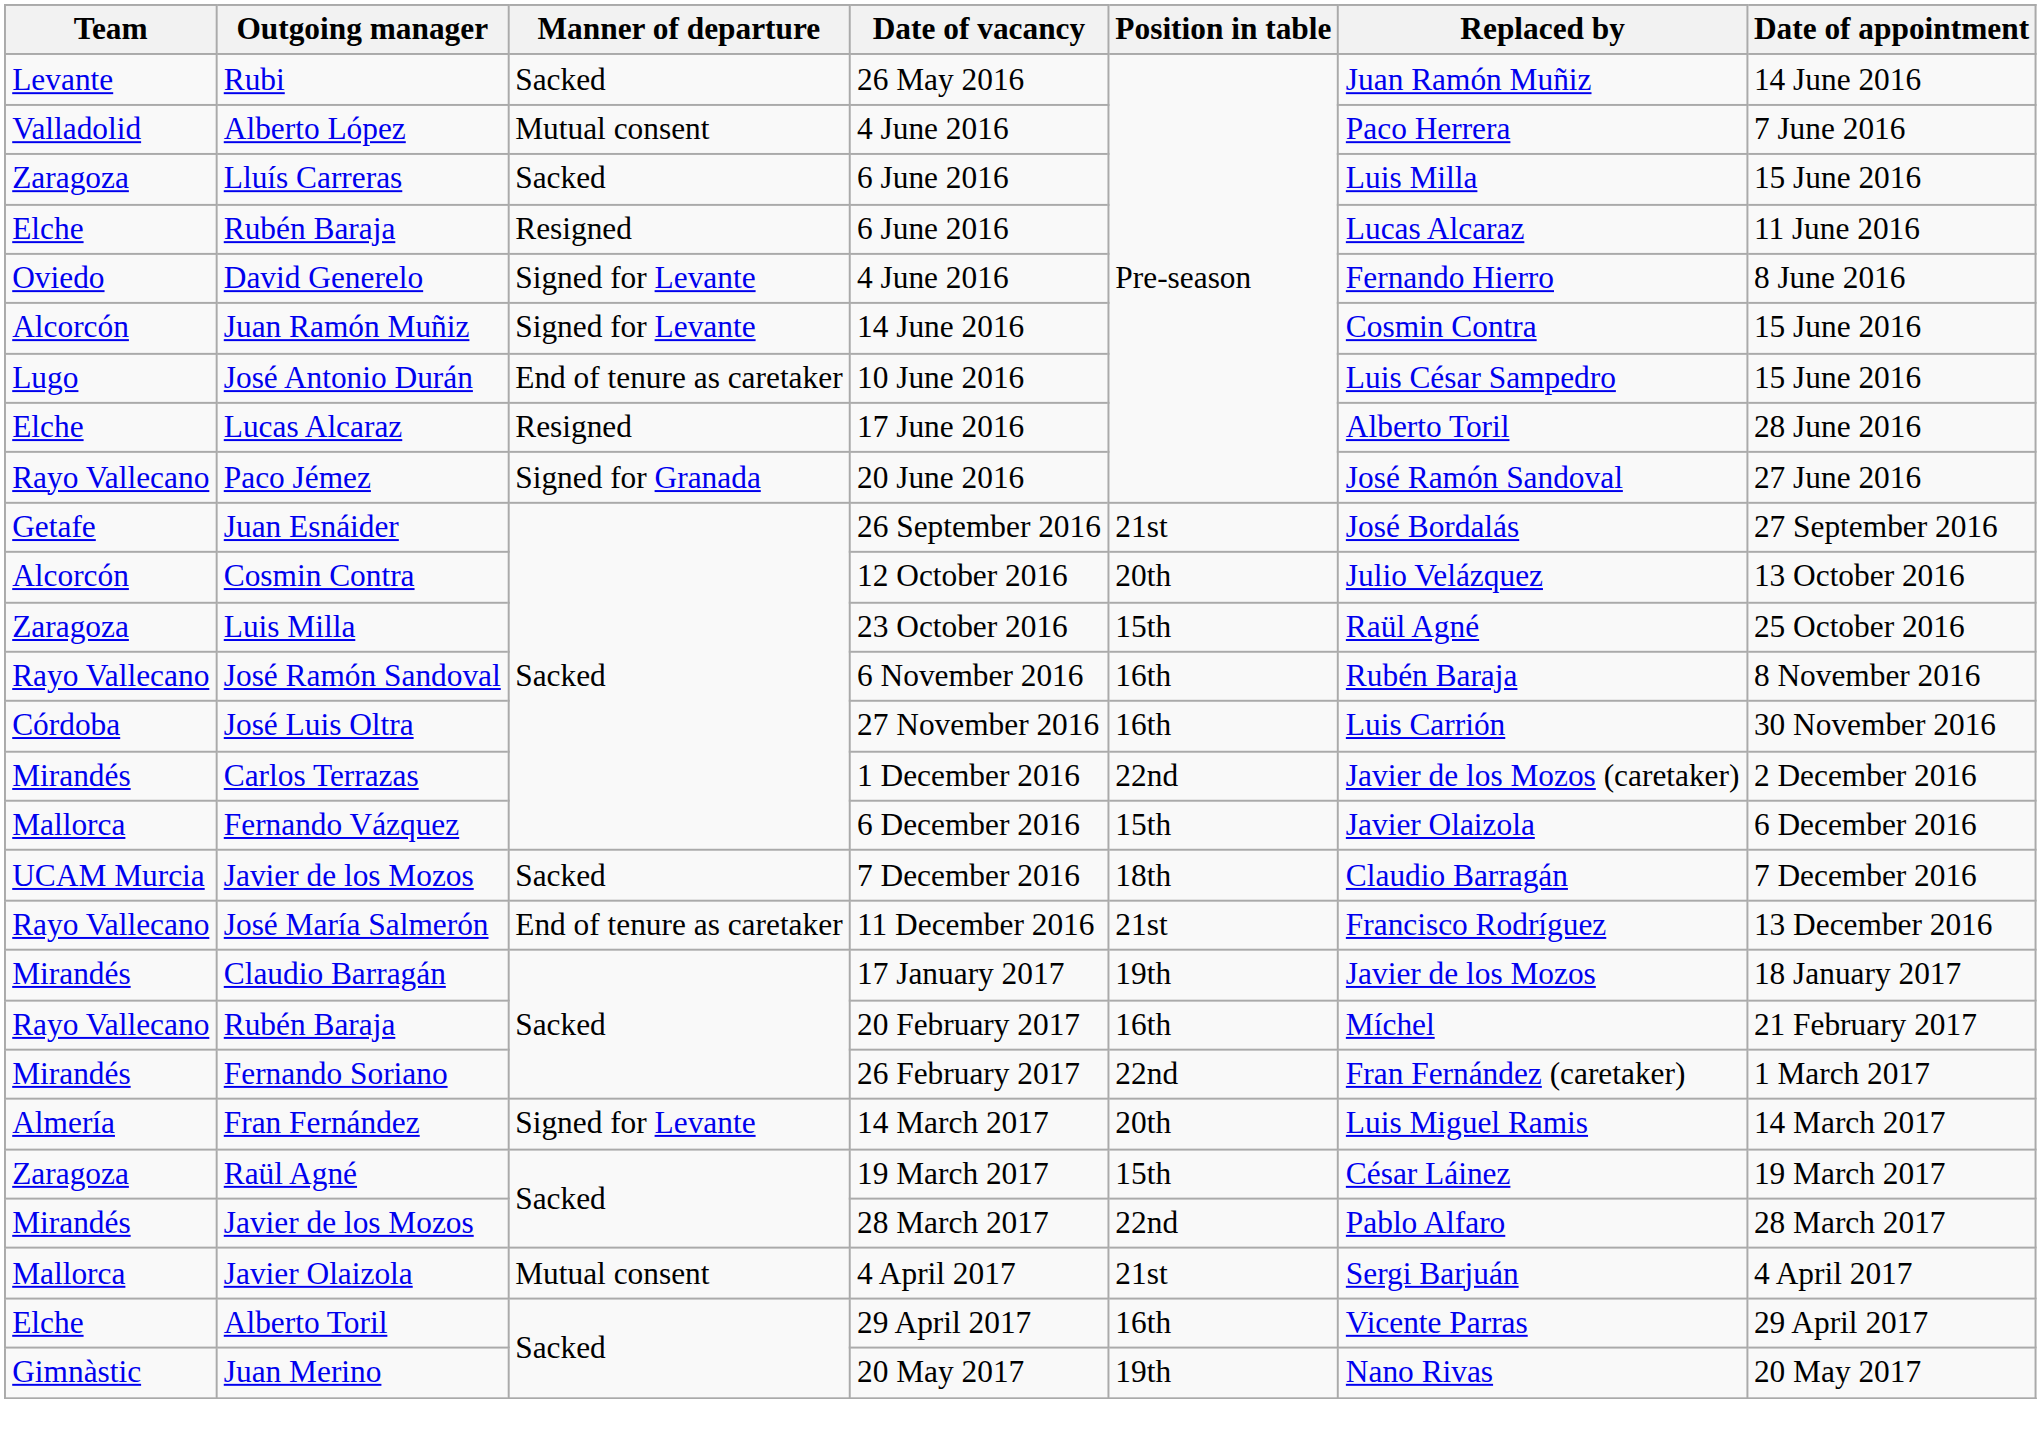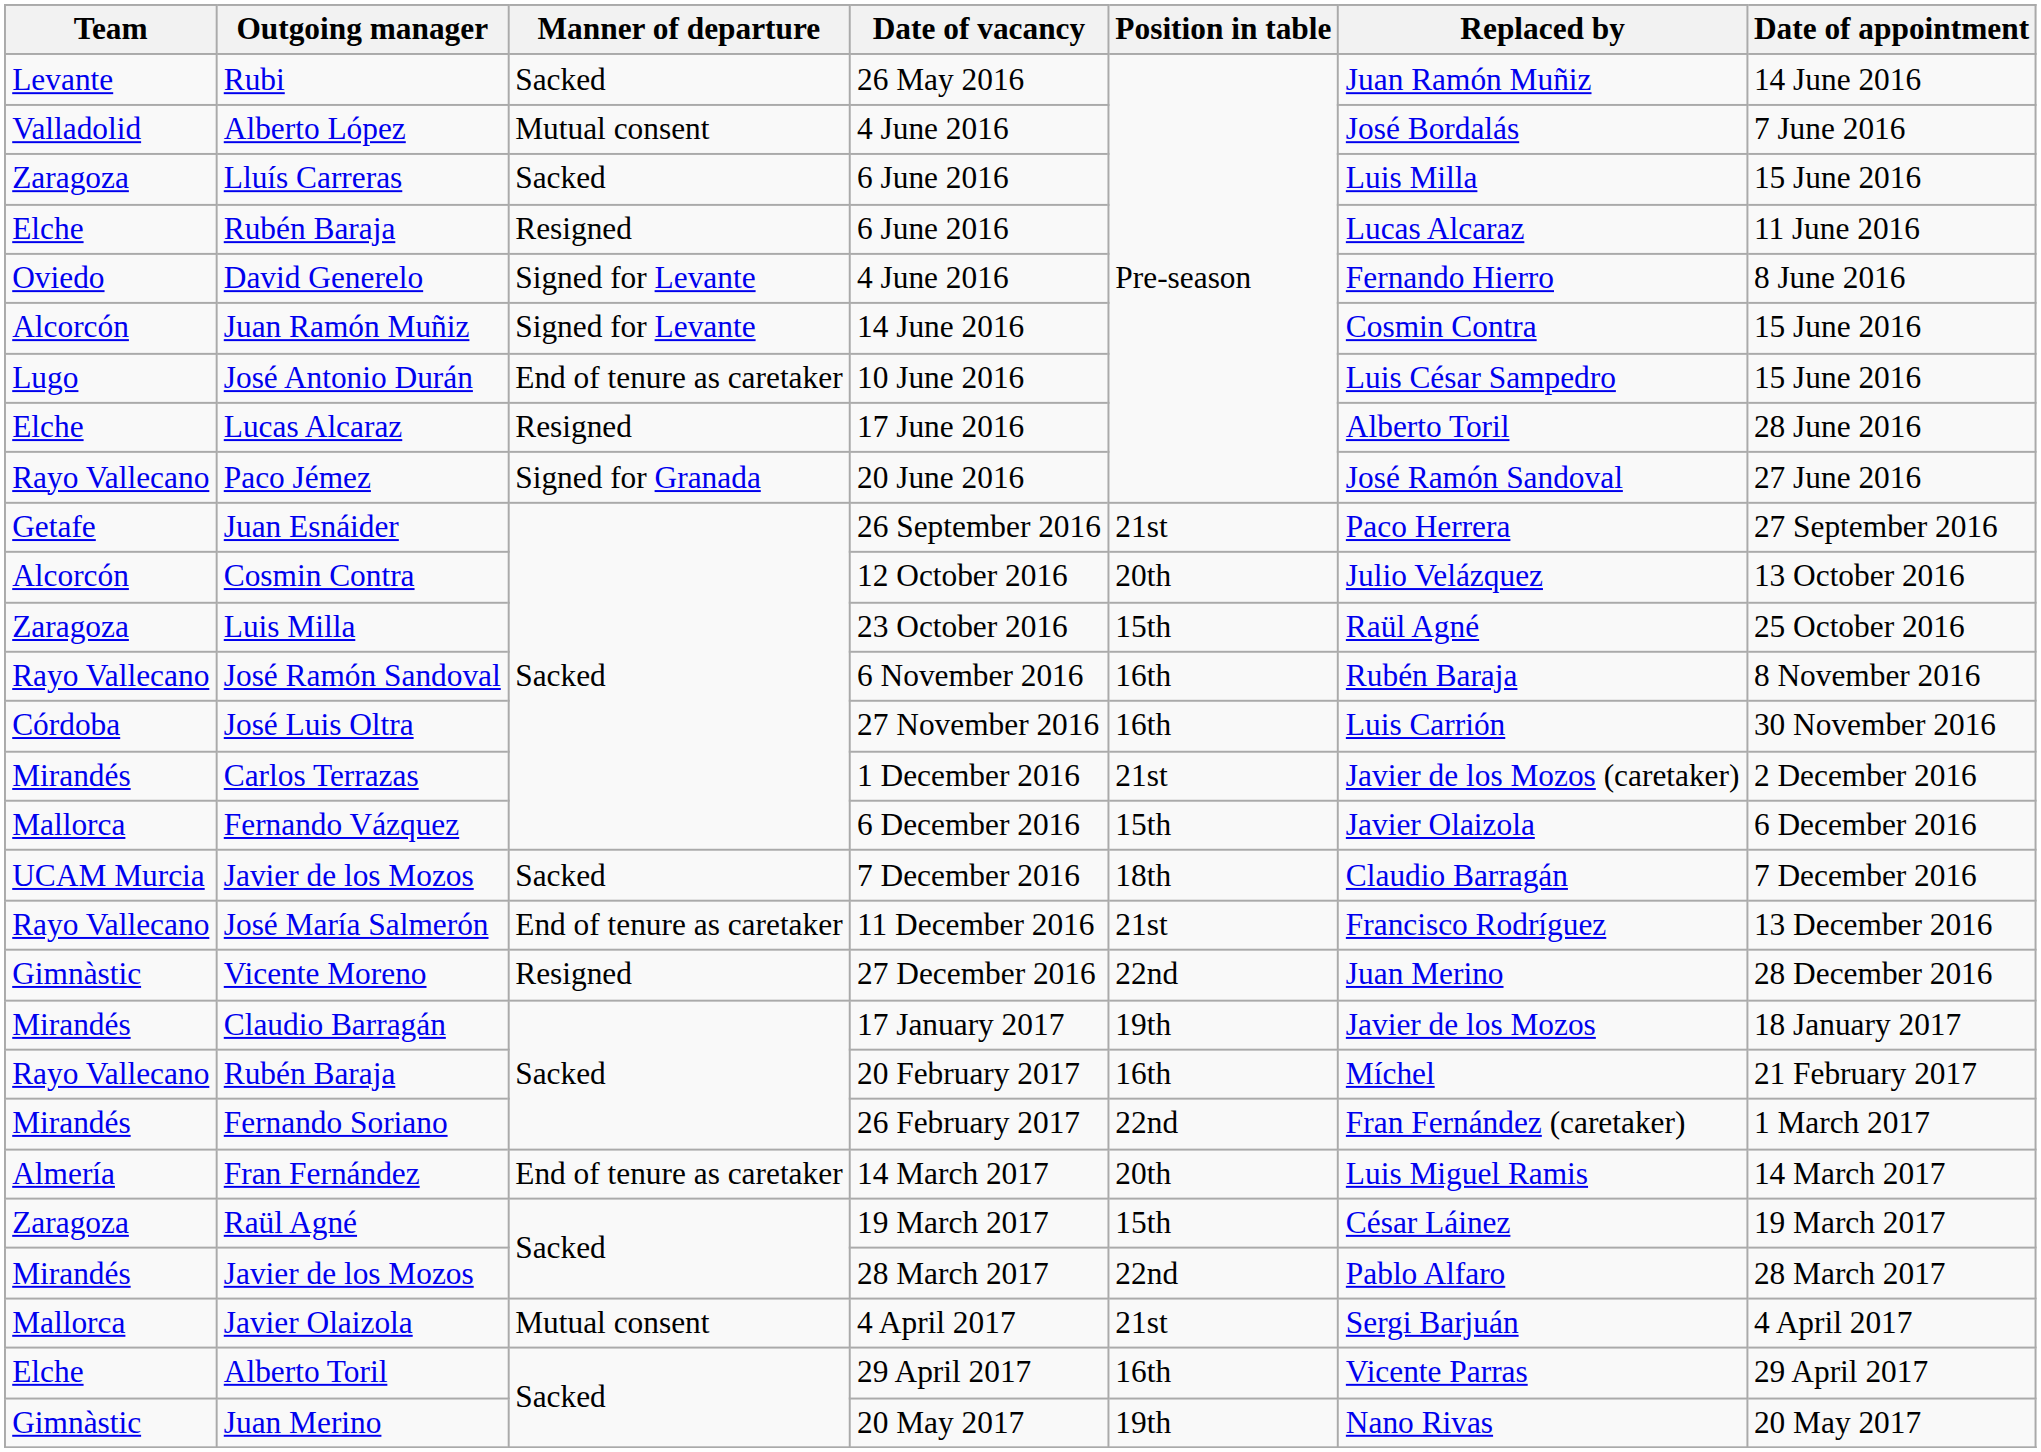Alberto López | Replaced by: Paco Herrera -> José Bordalás
Juan Esnáider | Replaced by: José Bordalás -> Paco Herrera
Carlos Terrazas | Position in table: 22nd -> 21st
+ row: Gimnàstic | Vicente Moreno | Resigned | 27 December 2016 | 22nd | Juan Merino | 28 December 2016
Fran Fernández | Manner of departure: Signed for Levante -> End of tenure as caretaker
